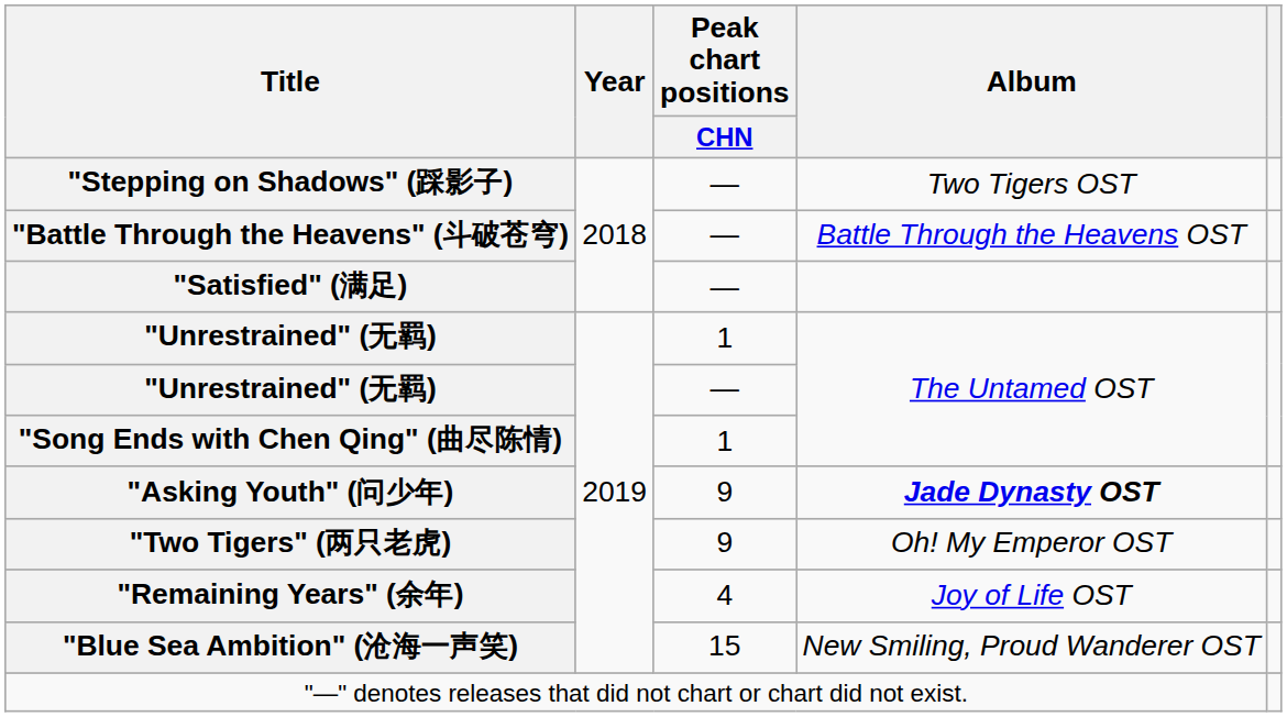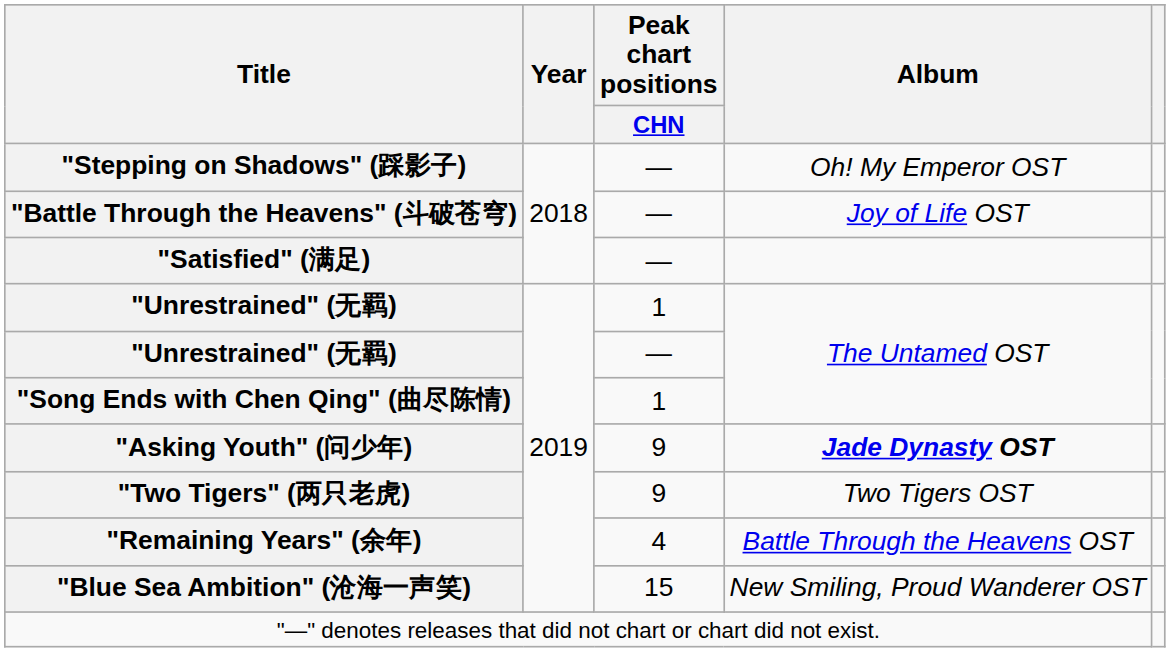"Stepping on Shadows" (踩影子) | Album: Two Tigers OST -> Oh! My Emperor OST
"Battle Through the Heavens" (斗破苍穹) | Album: Battle Through the Heavens OST -> Joy of Life OST
"Two Tigers" (两只老虎) | Album: Oh! My Emperor OST -> Two Tigers OST
"Remaining Years" (余年) | Album: Joy of Life OST -> Battle Through the Heavens OST
